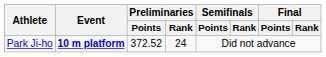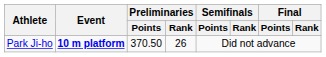Park Ji-ho | Preliminaries / Points: 372.52 -> 370.50
Park Ji-ho | Preliminaries / Rank: 24 -> 26
